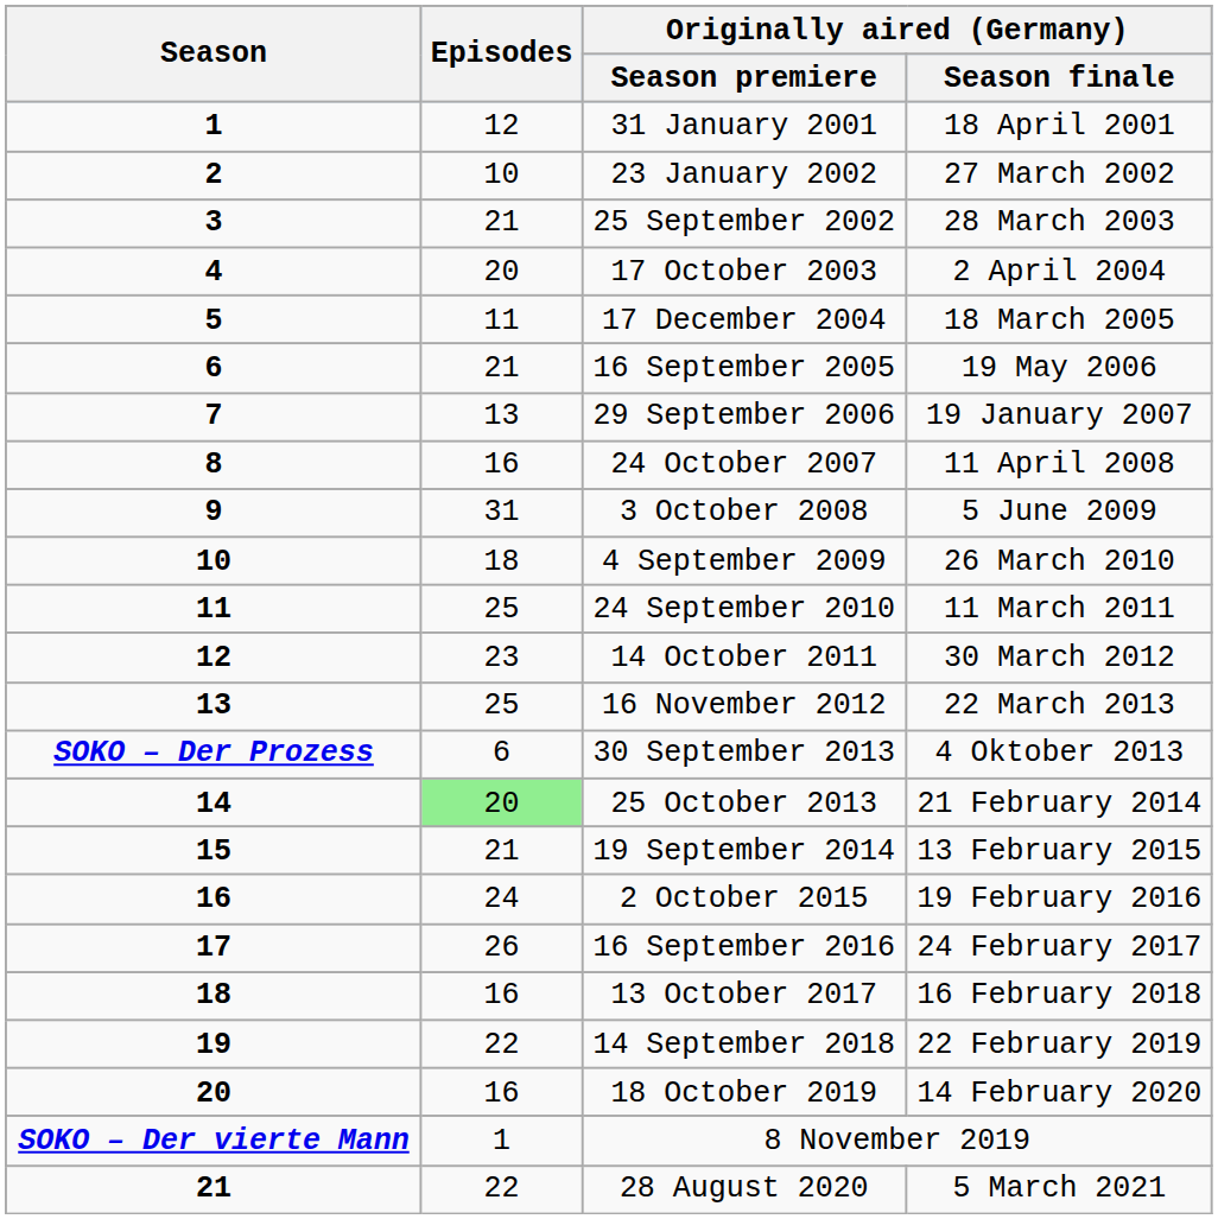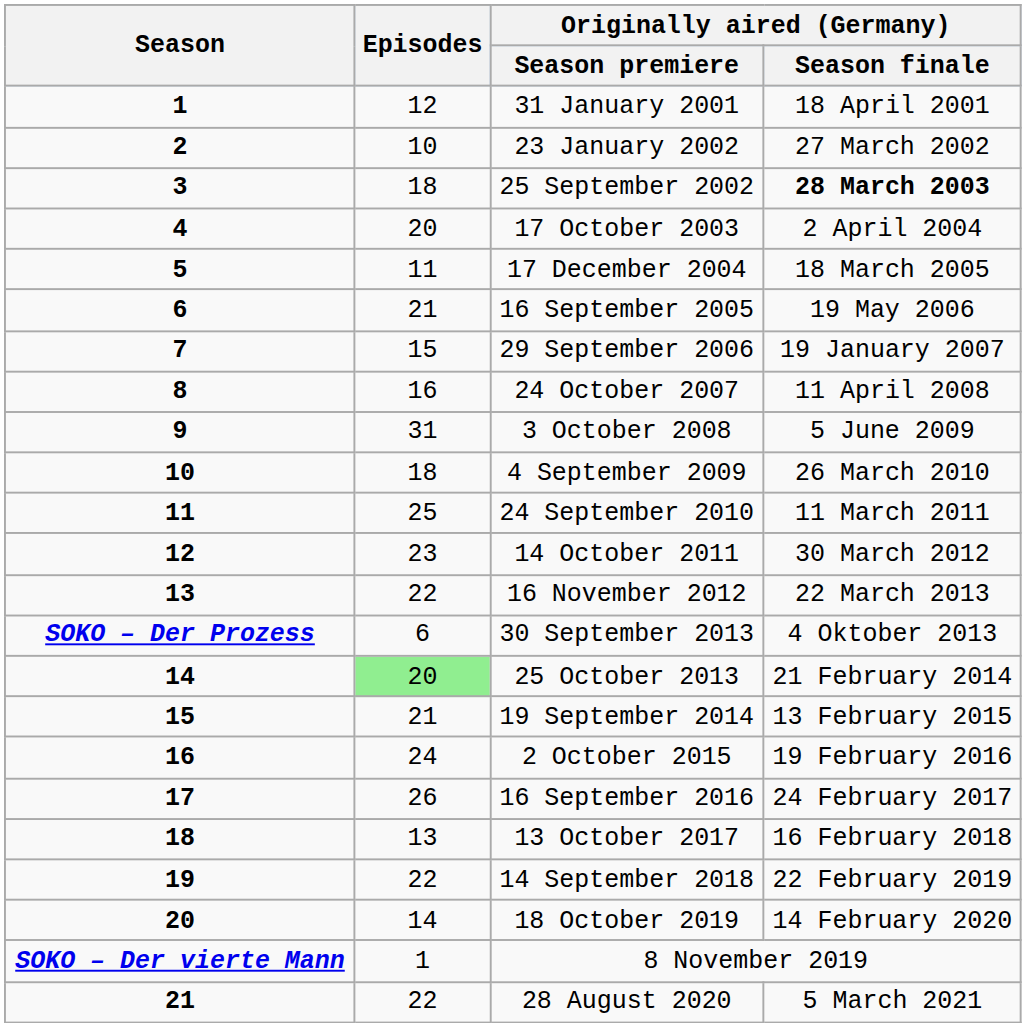25 September 2002 | Episodes: 21 -> 18
25 September 2002 | Originally aired (Germany) / Season finale: normal -> bold
29 September 2006 | Episodes: 13 -> 15
16 November 2012 | Episodes: 25 -> 22
13 October 2017 | Episodes: 16 -> 13
18 October 2019 | Episodes: 16 -> 14
